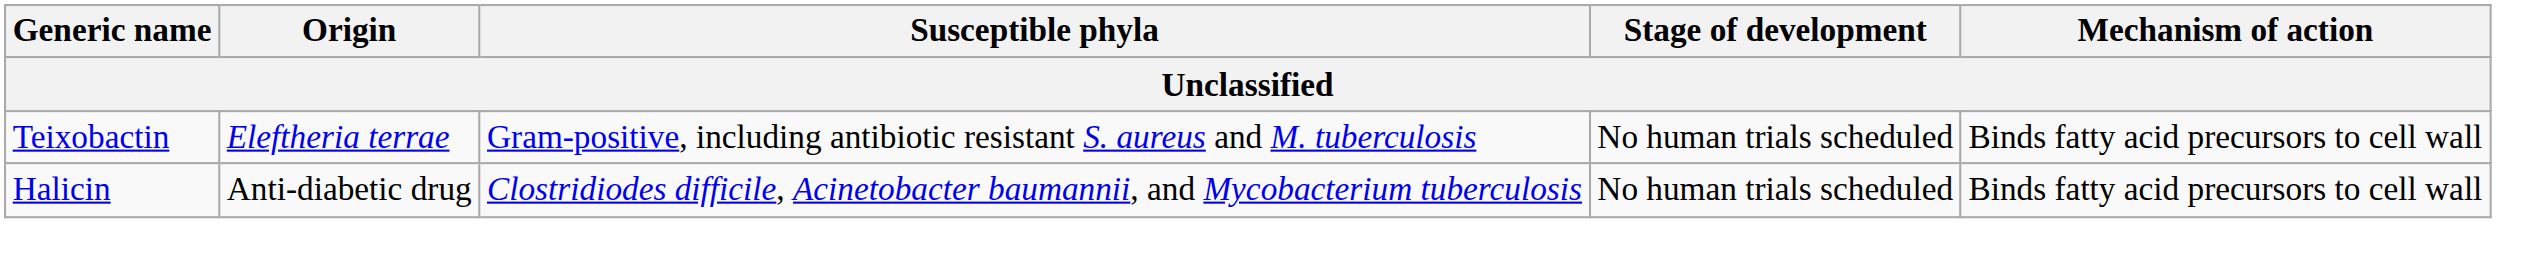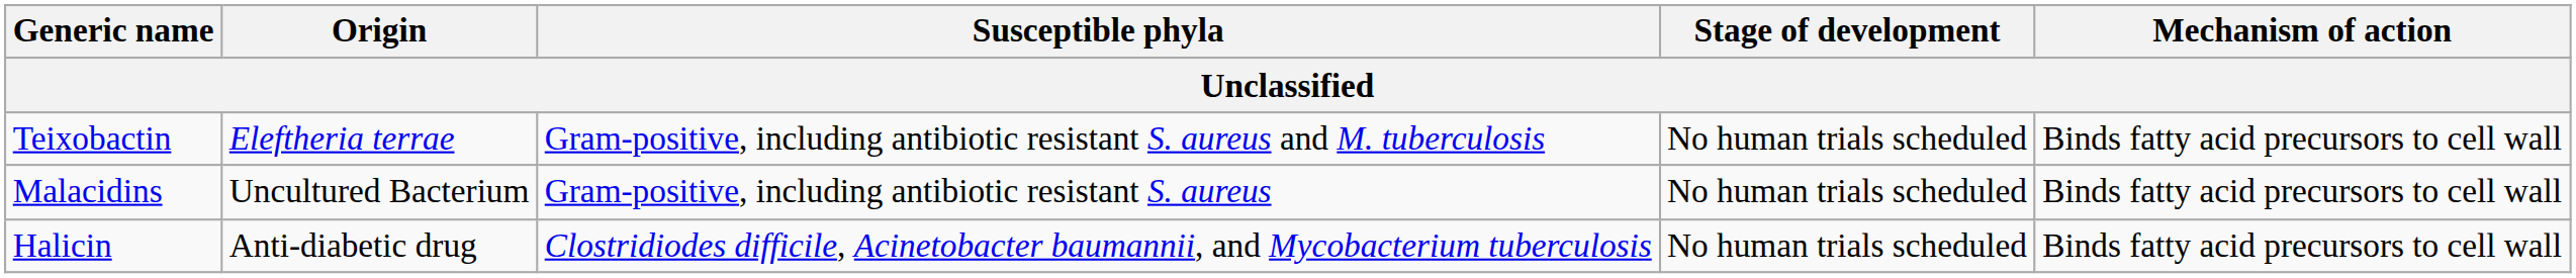+ row: Malacidins | Uncultured Bacterium | Gram-positive, including antibiotic resistant S. aureus | No human trials scheduled | Binds fatty acid precursors to cell wall
